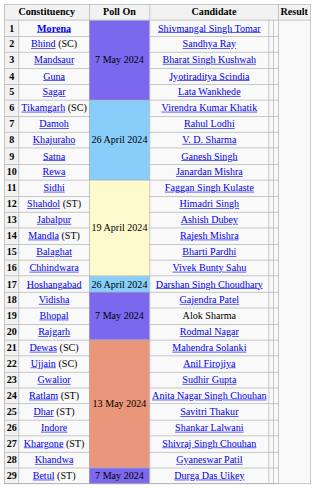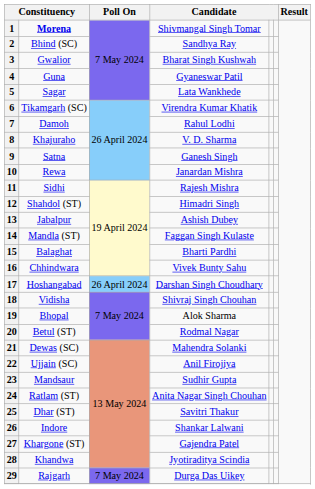3 | column 2: Mandsaur -> Gwalior
4 | column 4: Jyotiraditya Scindia -> Gyaneswar Patil
11 | column 4: Faggan Singh Kulaste -> Rajesh Mishra
14 | column 4: Rajesh Mishra -> Faggan Singh Kulaste
18 | column 4: Gajendra Patel -> Shivraj Singh Chouhan
20 | column 2: Rajgarh -> Betul (ST)
23 | column 2: Gwalior -> Mandsaur
27 | column 4: Shivraj Singh Chouhan -> Gajendra Patel
28 | column 4: Gyaneswar Patil -> Jyotiraditya Scindia
29 | column 2: Betul (ST) -> Rajgarh
